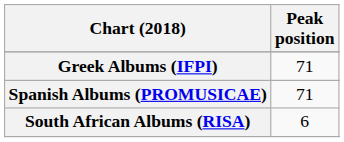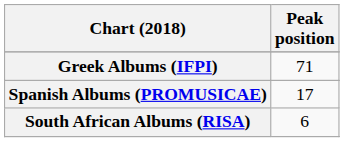Spanish Albums (PROMUSICAE) | Peak position: 71 -> 17
